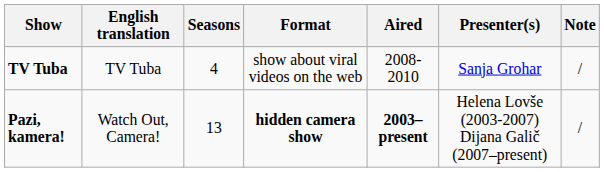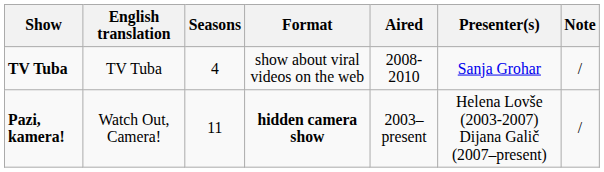Pazi, kamera! | Seasons: 13 -> 11
Pazi, kamera! | Aired: bold -> normal
